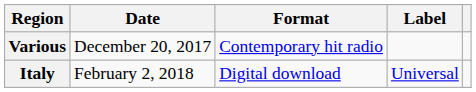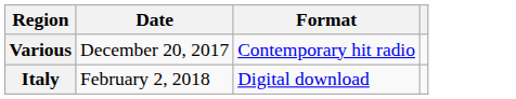- column: Label | Universal
